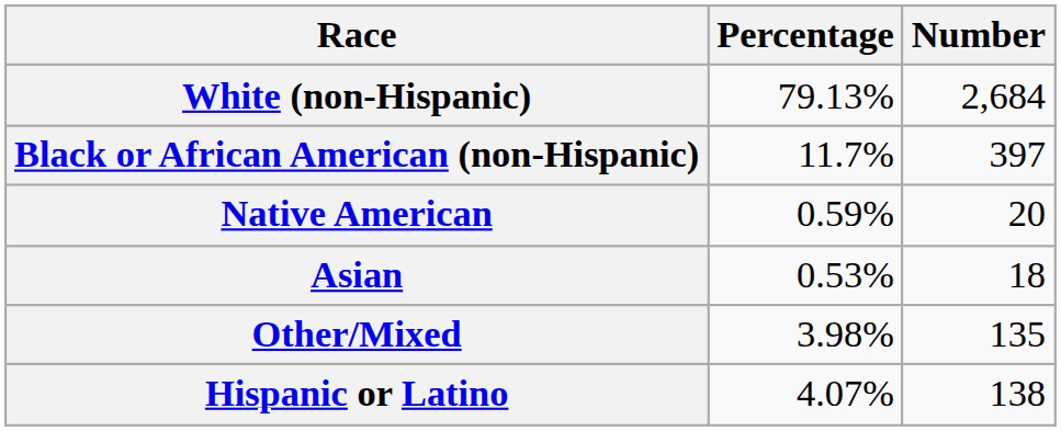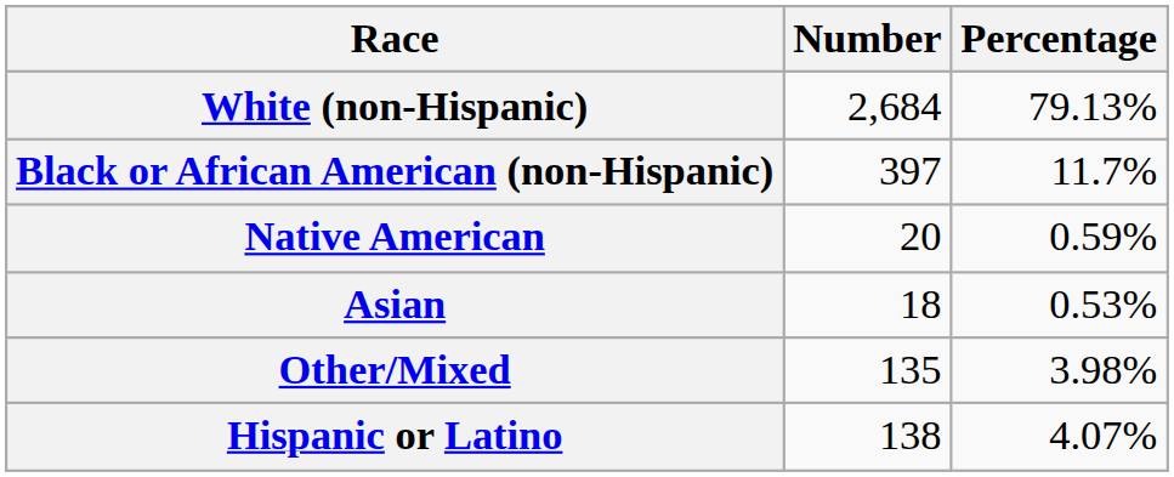columns swapped: Number <-> Percentage
